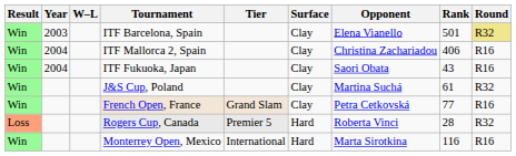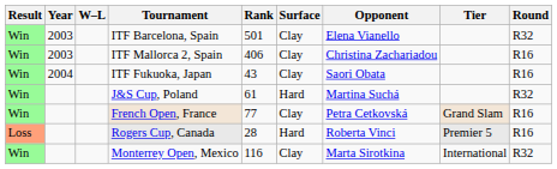columns swapped: Tier <-> Rank
ITF Barcelona, Spain | Round: khaki background -> no background
ITF Mallorca 2, Spain | Year: 2004 -> 2003
J&S Cup, Poland | Surface: Clay -> Hard
Rogers Cup, Canada | Round: R32 -> R16
Monterrey Open, Mexico | Surface: Hard -> Clay
Monterrey Open, Mexico | Round: R16 -> R32
